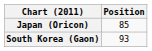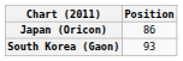Japan (Oricon) | Position: 85 -> 86
